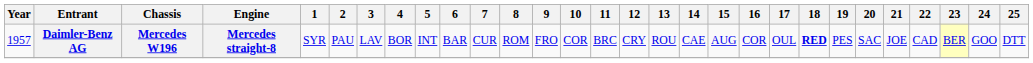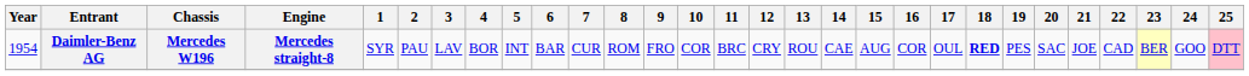Daimler-Benz AG | Year: 1957 -> 1954
Daimler-Benz AG | 25: no background -> pink background
